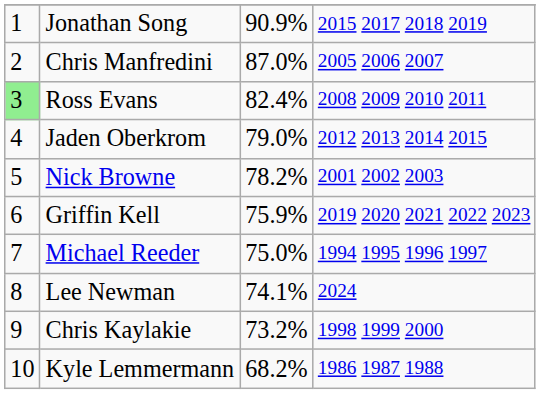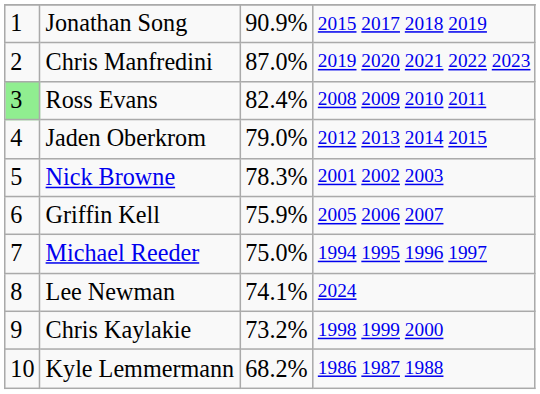Chris Manfredini | column 4: 2005 2006 2007 -> 2019 2020 2021 2022 2023
Nick Browne | column 3: 78.2% -> 78.3%
Griffin Kell | column 4: 2019 2020 2021 2022 2023 -> 2005 2006 2007
